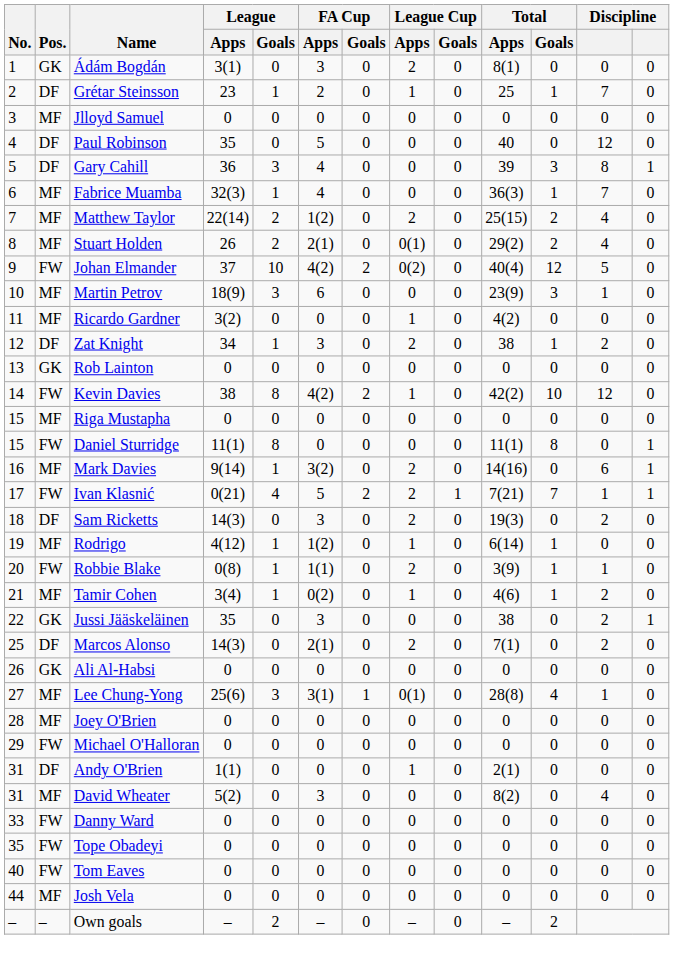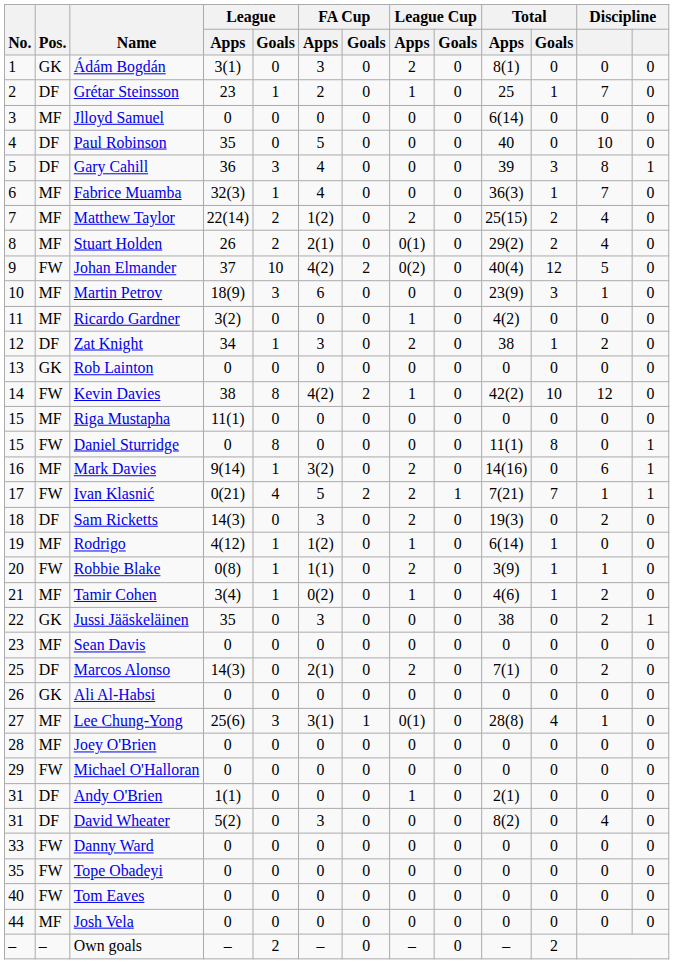Jlloyd Samuel | Total / Apps: 0 -> 6(14)
Paul Robinson | column 12: 12 -> 10
Riga Mustapha | League / Apps: 0 -> 11(1)
Daniel Sturridge | League / Apps: 11(1) -> 0
+ row: 23 | MF | Sean Davis | 0 | 0 | 0 | 0 | 0 | 0 | 0 | 0 | 0 | 0
David Wheater | Pos.: MF -> DF
